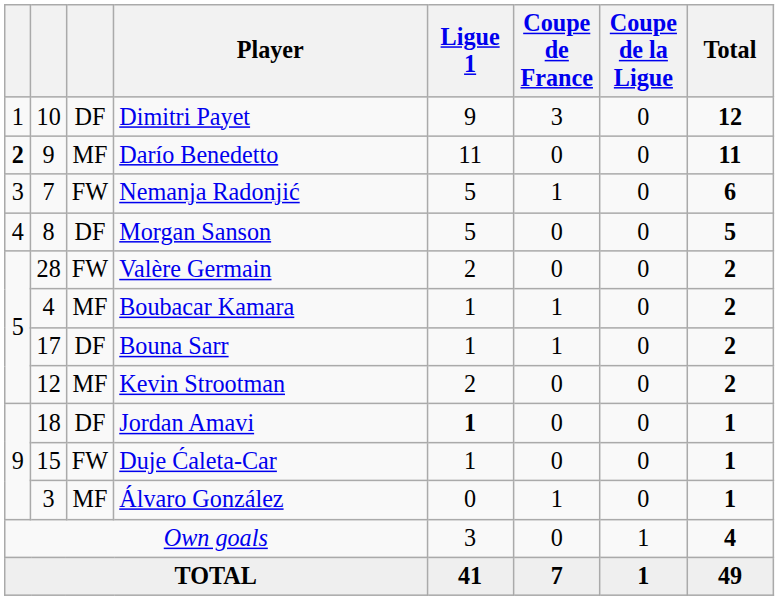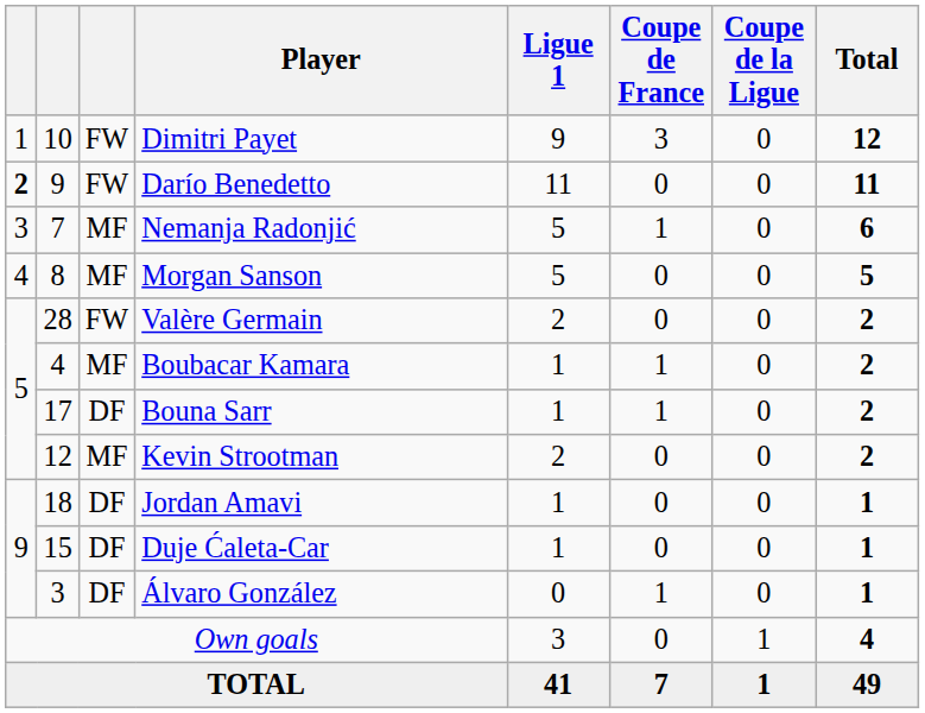Dimitri Payet | column 3: DF -> FW
Darío Benedetto | column 3: MF -> FW
Nemanja Radonjić | column 3: FW -> MF
Morgan Sanson | column 3: DF -> MF
Jordan Amavi | Ligue 1: bold -> normal
Duje Ćaleta-Car | column 3: FW -> DF
Álvaro González | column 3: MF -> DF
